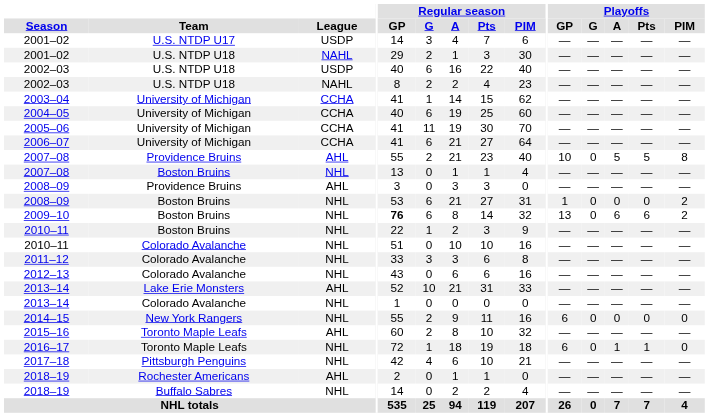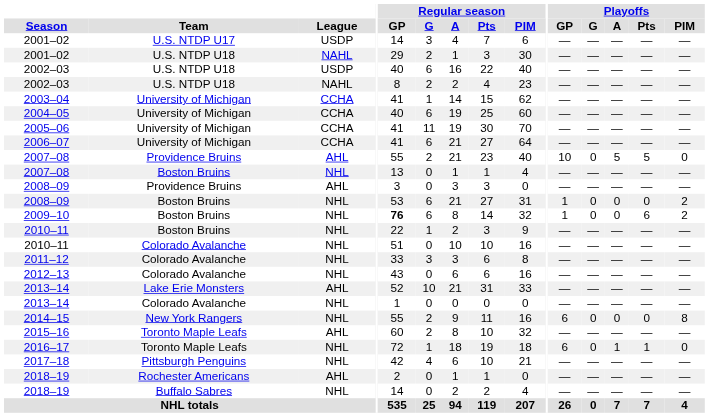2007–08 / Providence Bruins | Playoffs / PIM: 8 -> 0
2009–10 | Playoffs / GP: 13 -> 1
2009–10 | Playoffs / A: 6 -> 0
2014–15 | Playoffs / PIM: 0 -> 8
